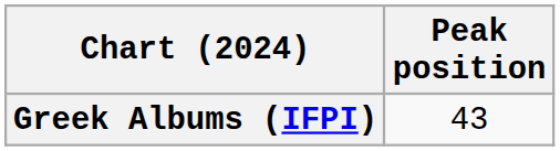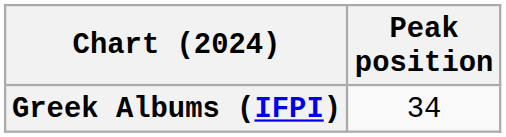Greek Albums (IFPI) | Peak position: 43 -> 34
